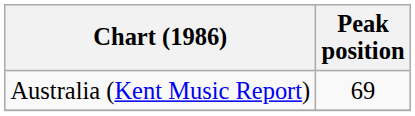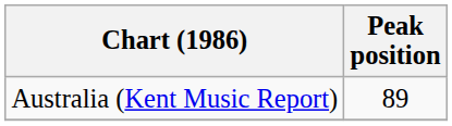Australia (Kent Music Report) | Peak position: 69 -> 89
